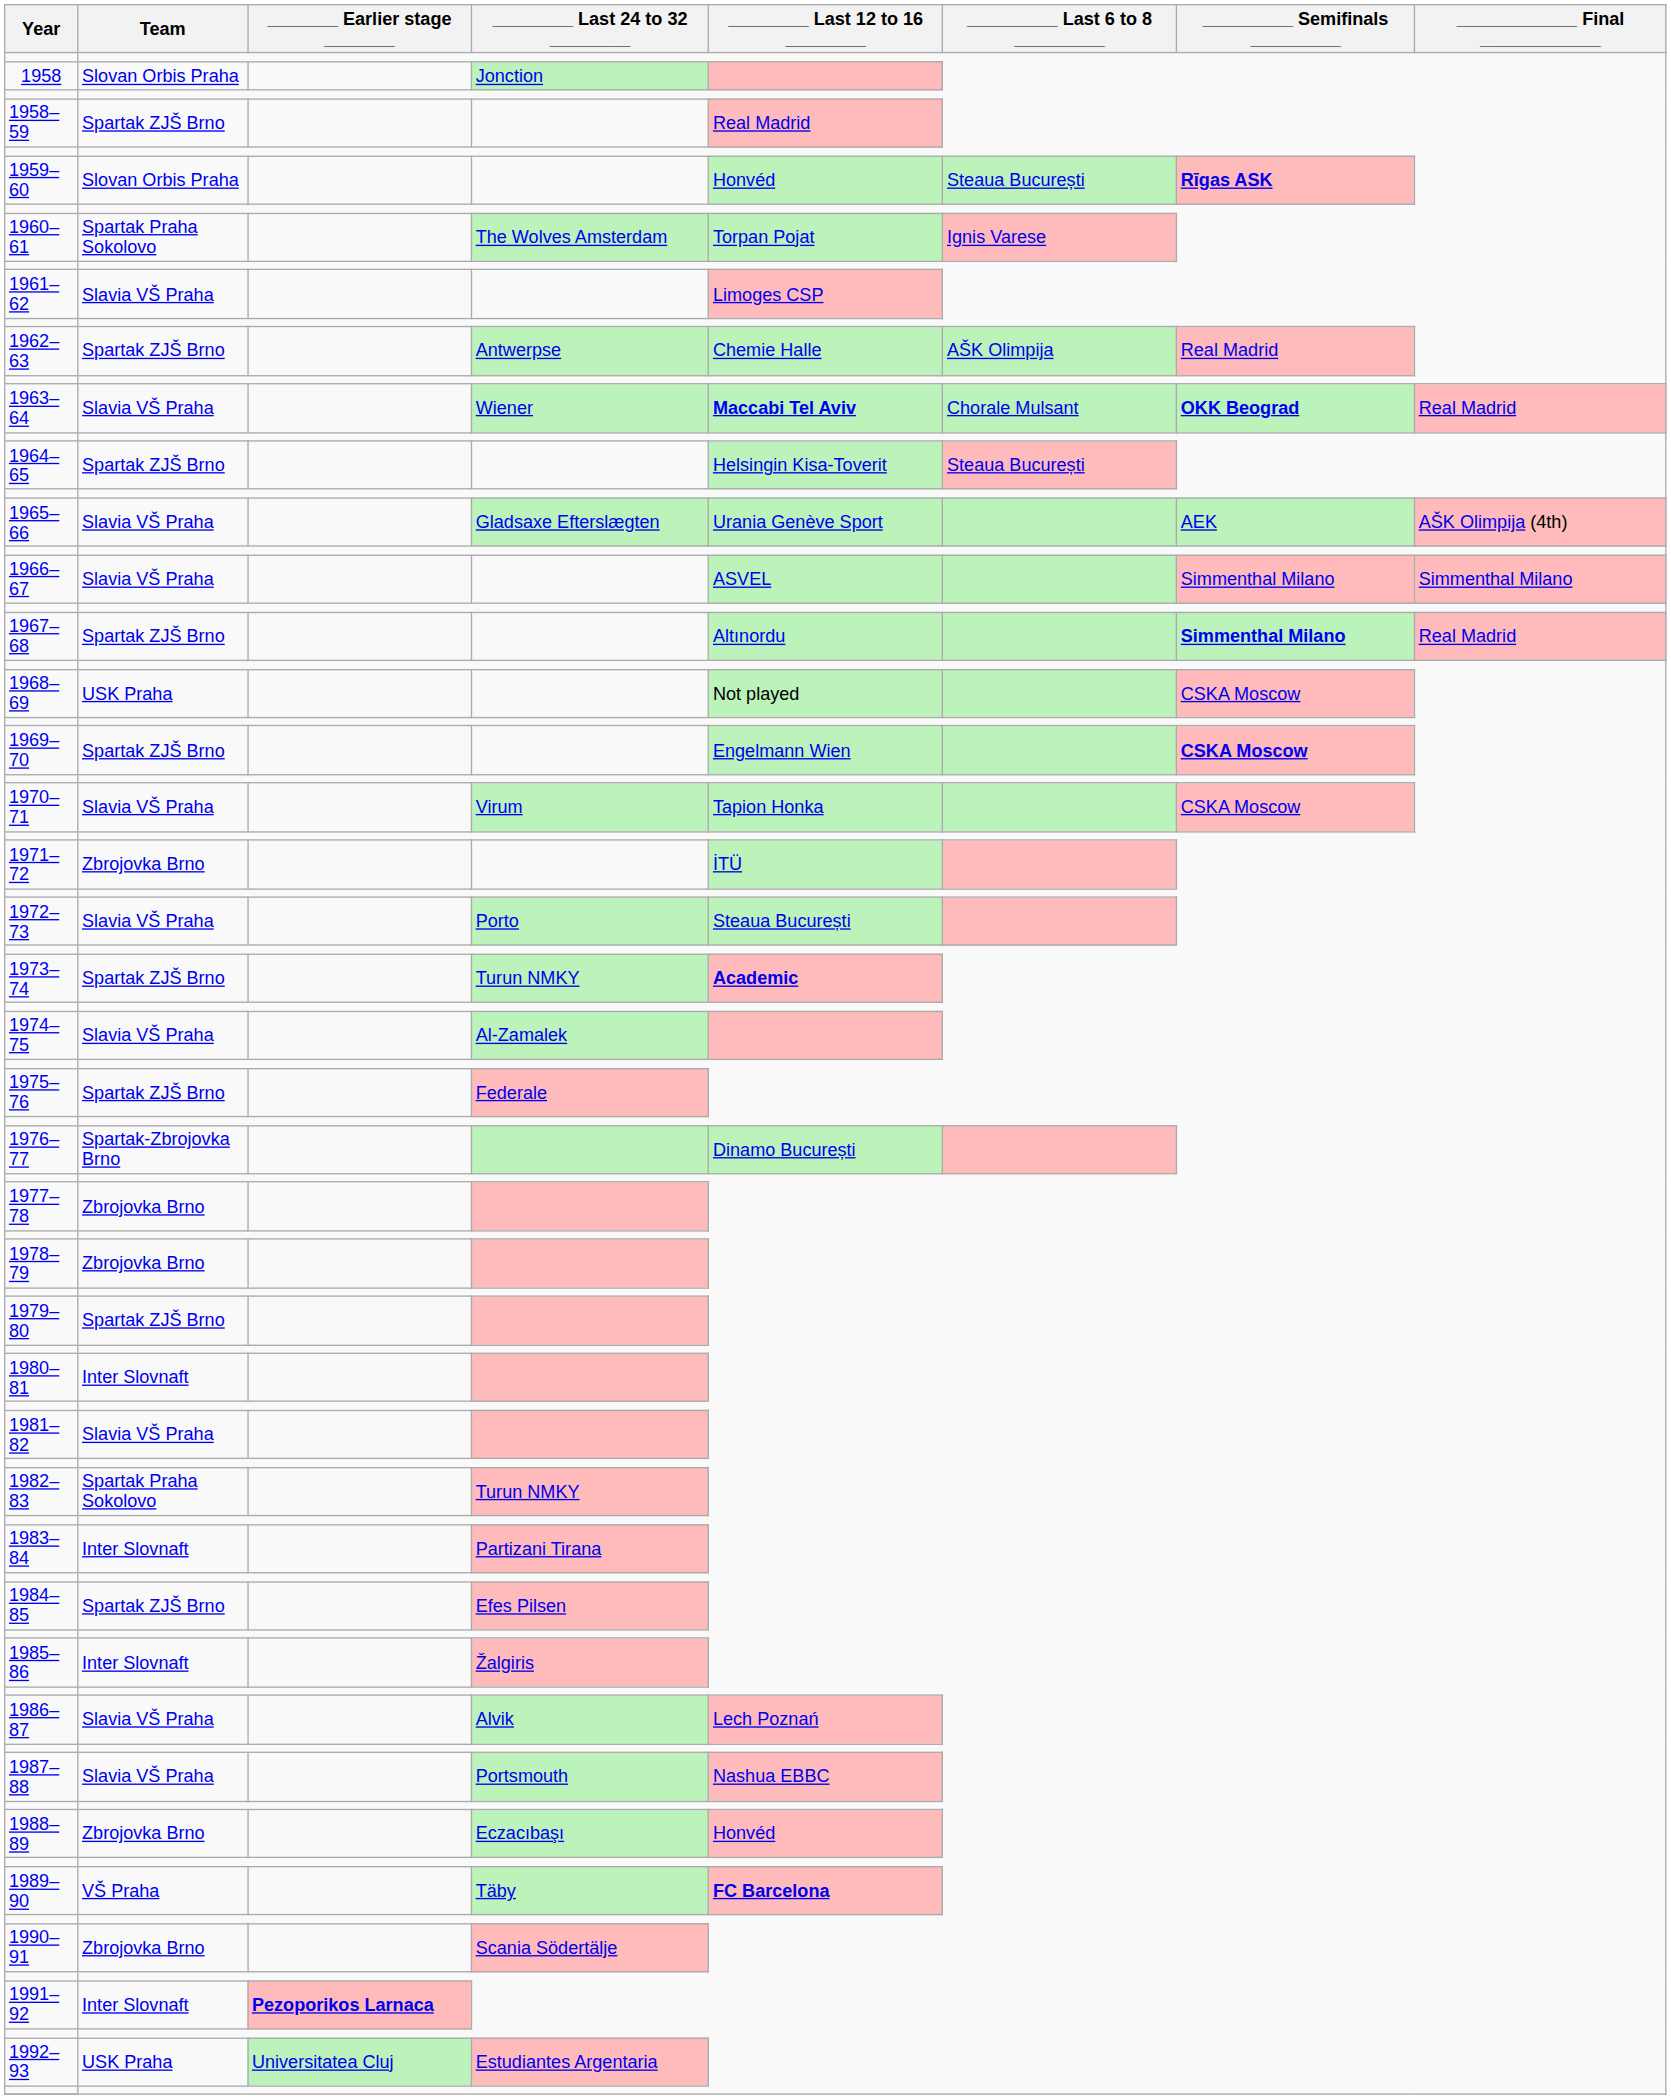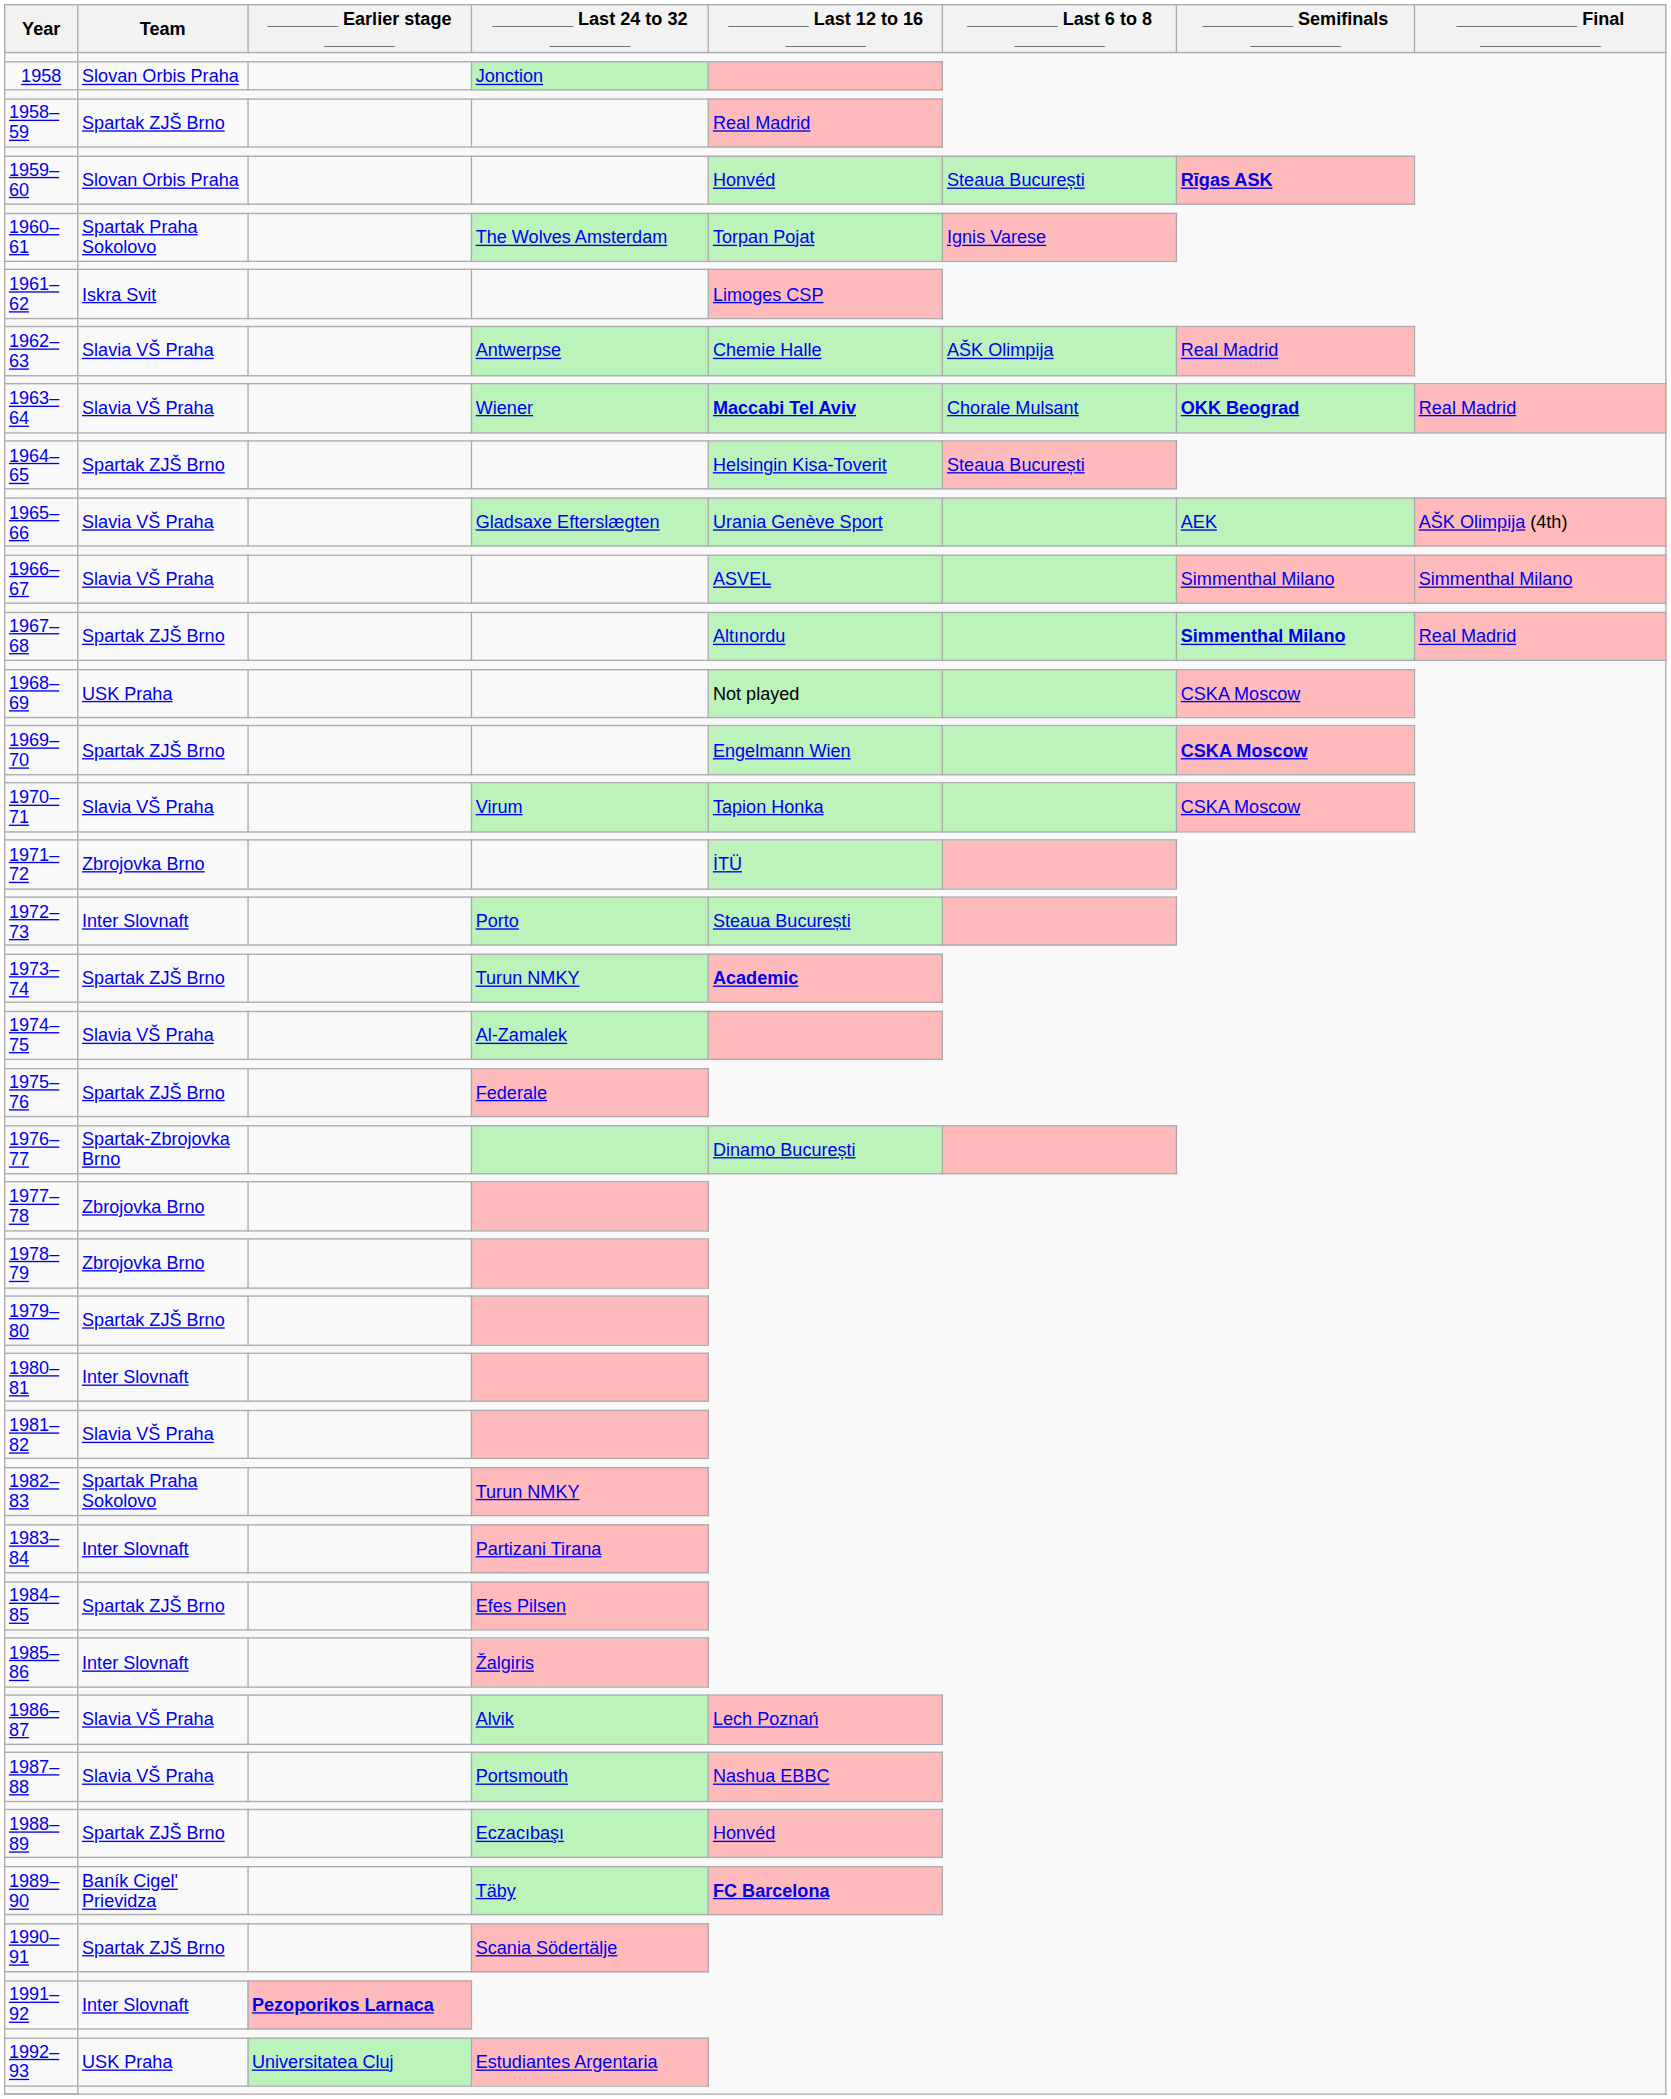1961–62 | Team: Slavia VŠ Praha -> Iskra Svit
1962–63 | Team: Spartak ZJŠ Brno -> Slavia VŠ Praha
1972–73 | Team: Slavia VŠ Praha -> Inter Slovnaft
1988–89 | Team: Zbrojovka Brno -> Spartak ZJŠ Brno
1989–90 | Team: VŠ Praha -> Baník Cigel' Prievidza
1990–91 | Team: Zbrojovka Brno -> Spartak ZJŠ Brno
